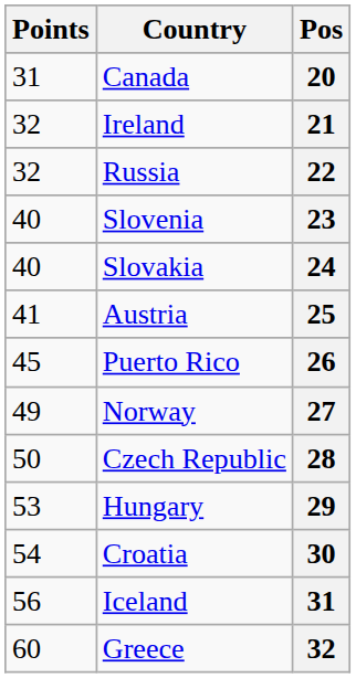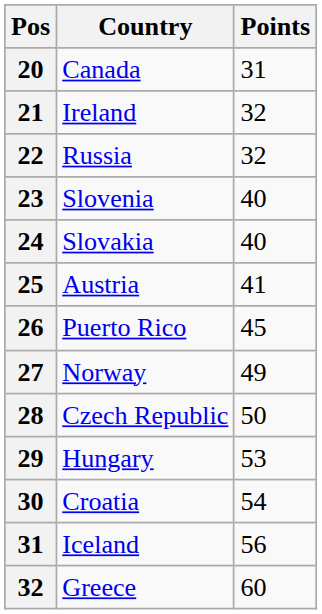columns swapped: Pos <-> Points
